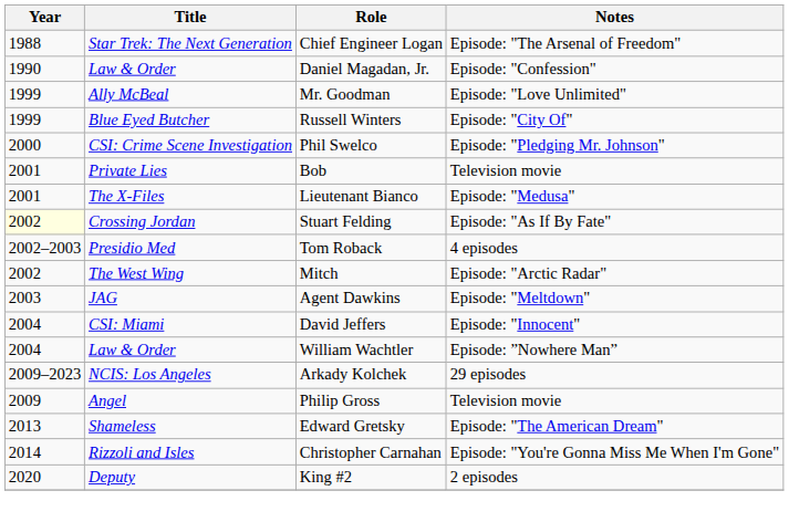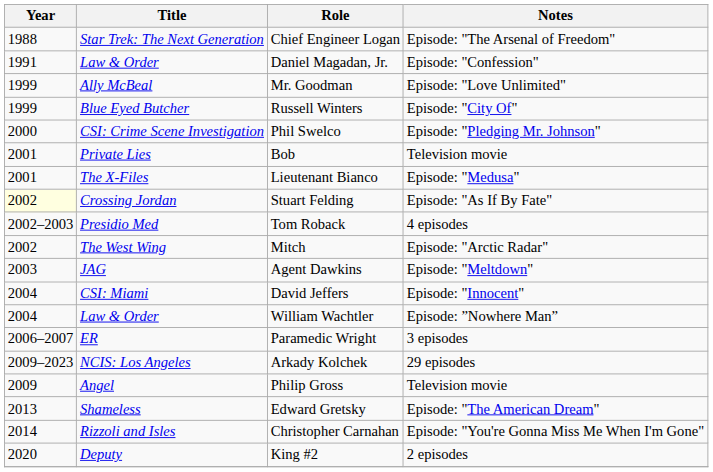Daniel Magadan, Jr. | Year: 1990 -> 1991
+ row: 2006–2007 | ER | Paramedic Wright | 3 episodes
